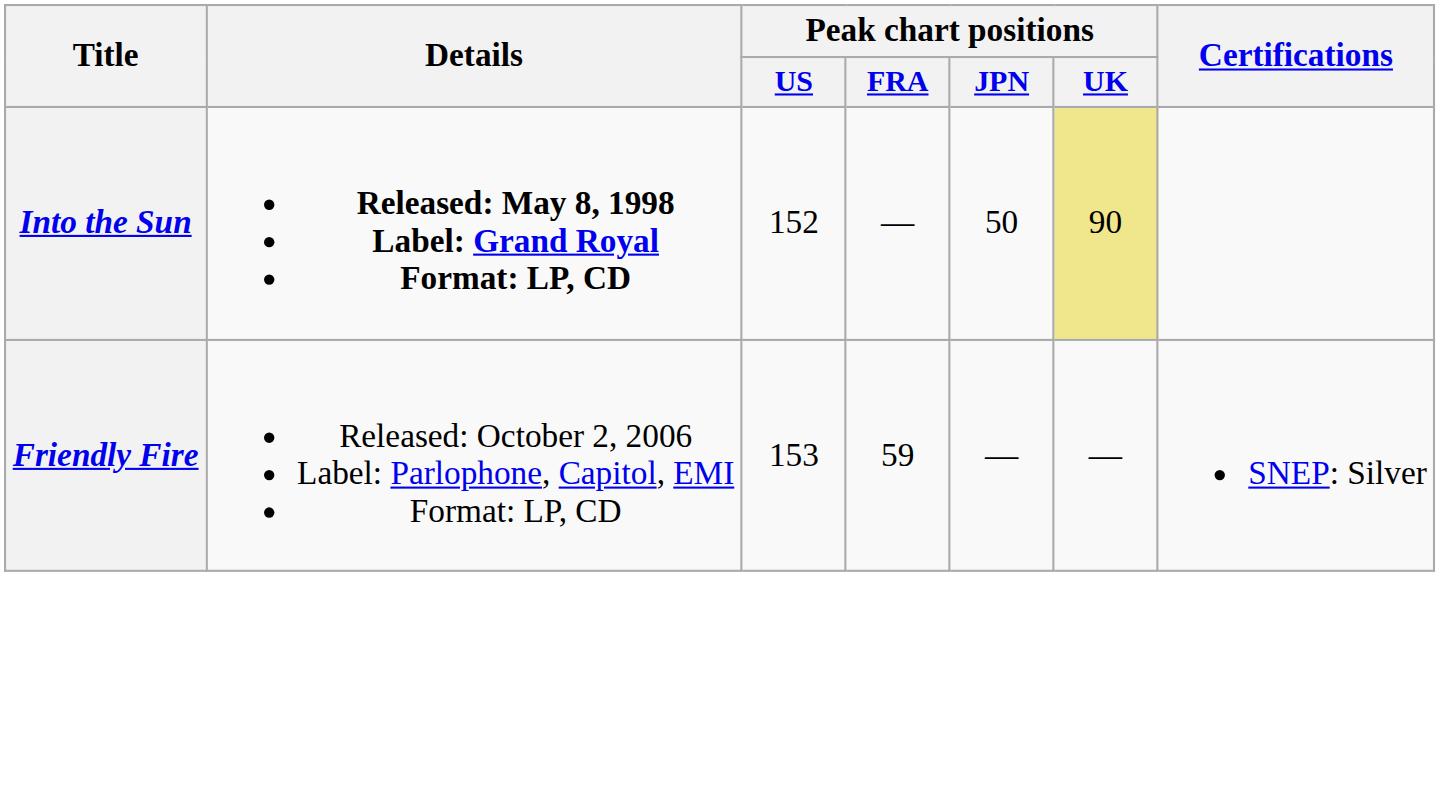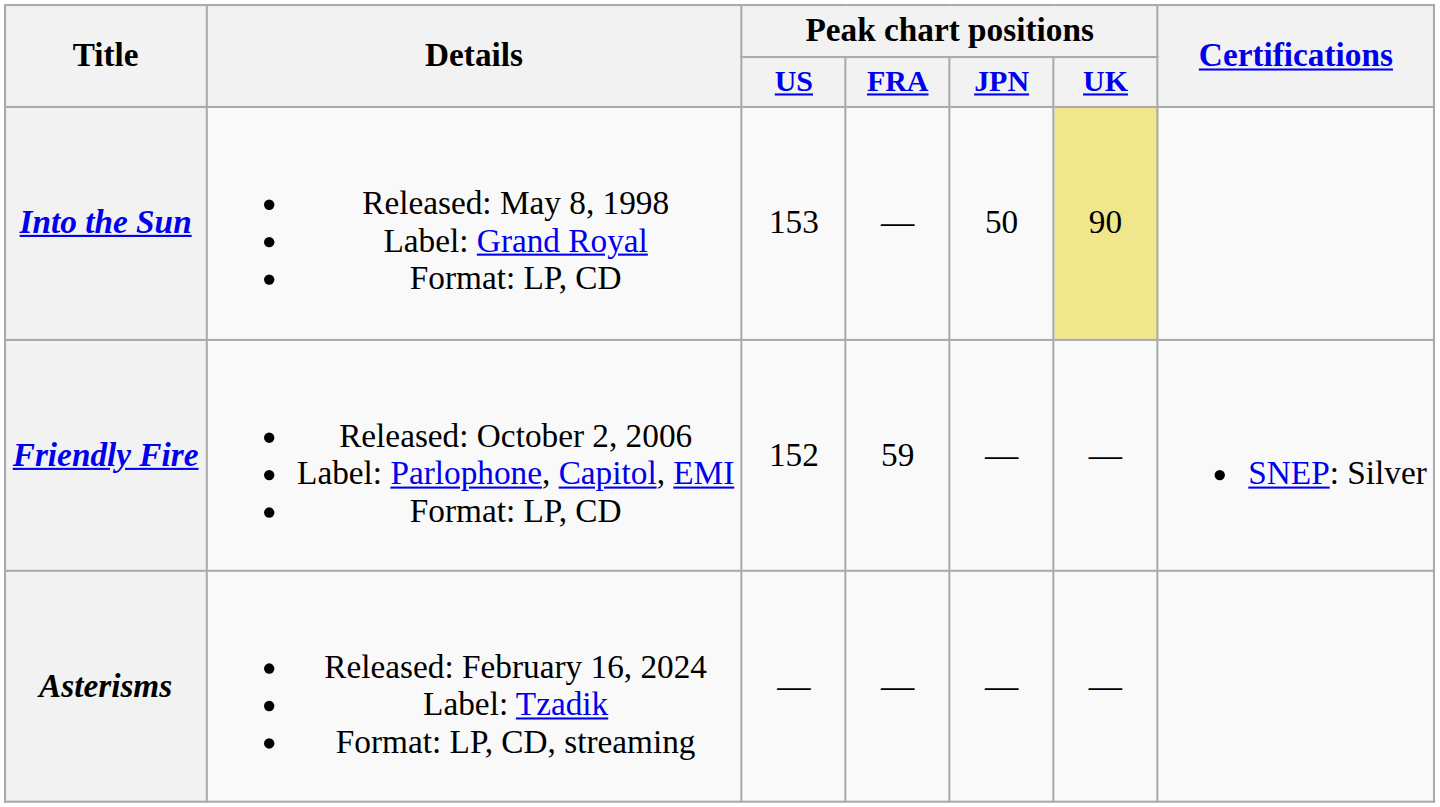Into the Sun | Details: bold -> normal
Into the Sun | Peak chart positions / US: 152 -> 153
Friendly Fire | Peak chart positions / US: 153 -> 152
+ row: Asterisms | Released: February 16, 2024 Label: Tzadik Format: LP, CD, streaming | — | — | — | —
